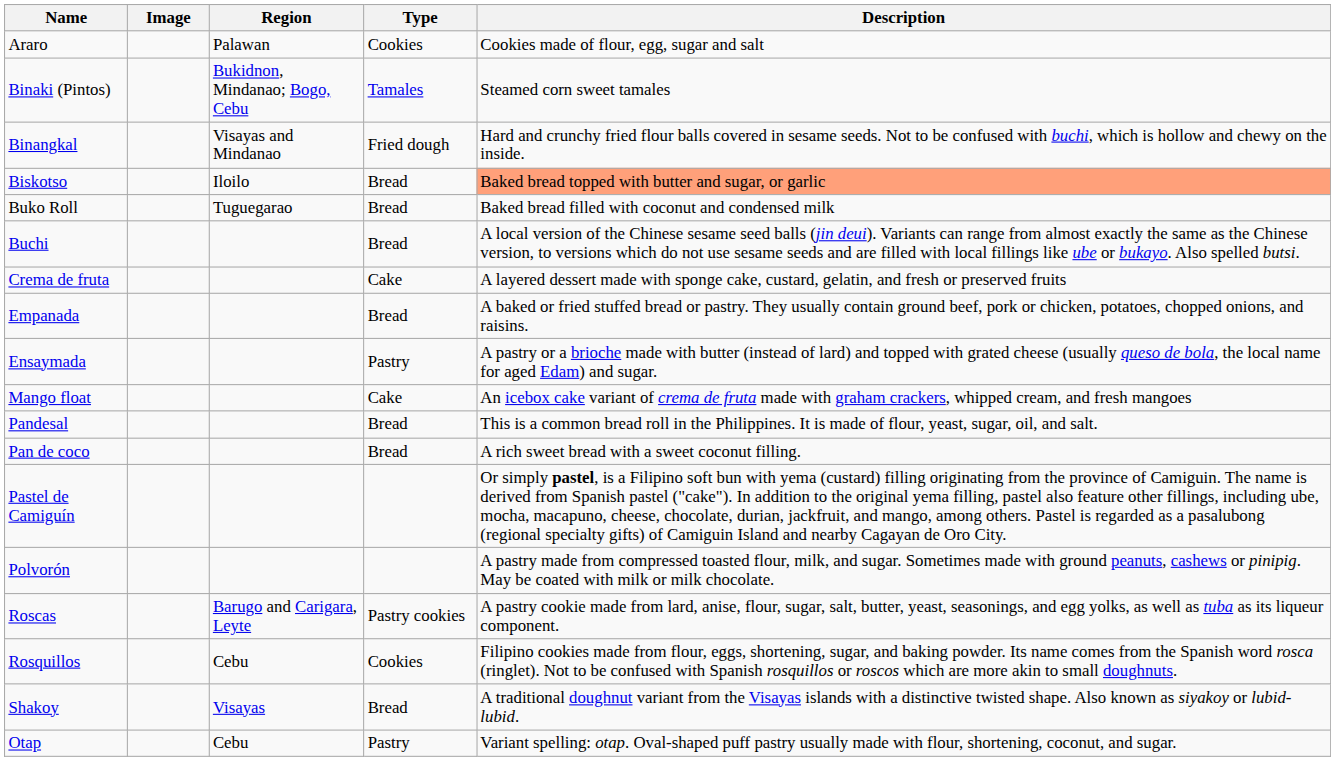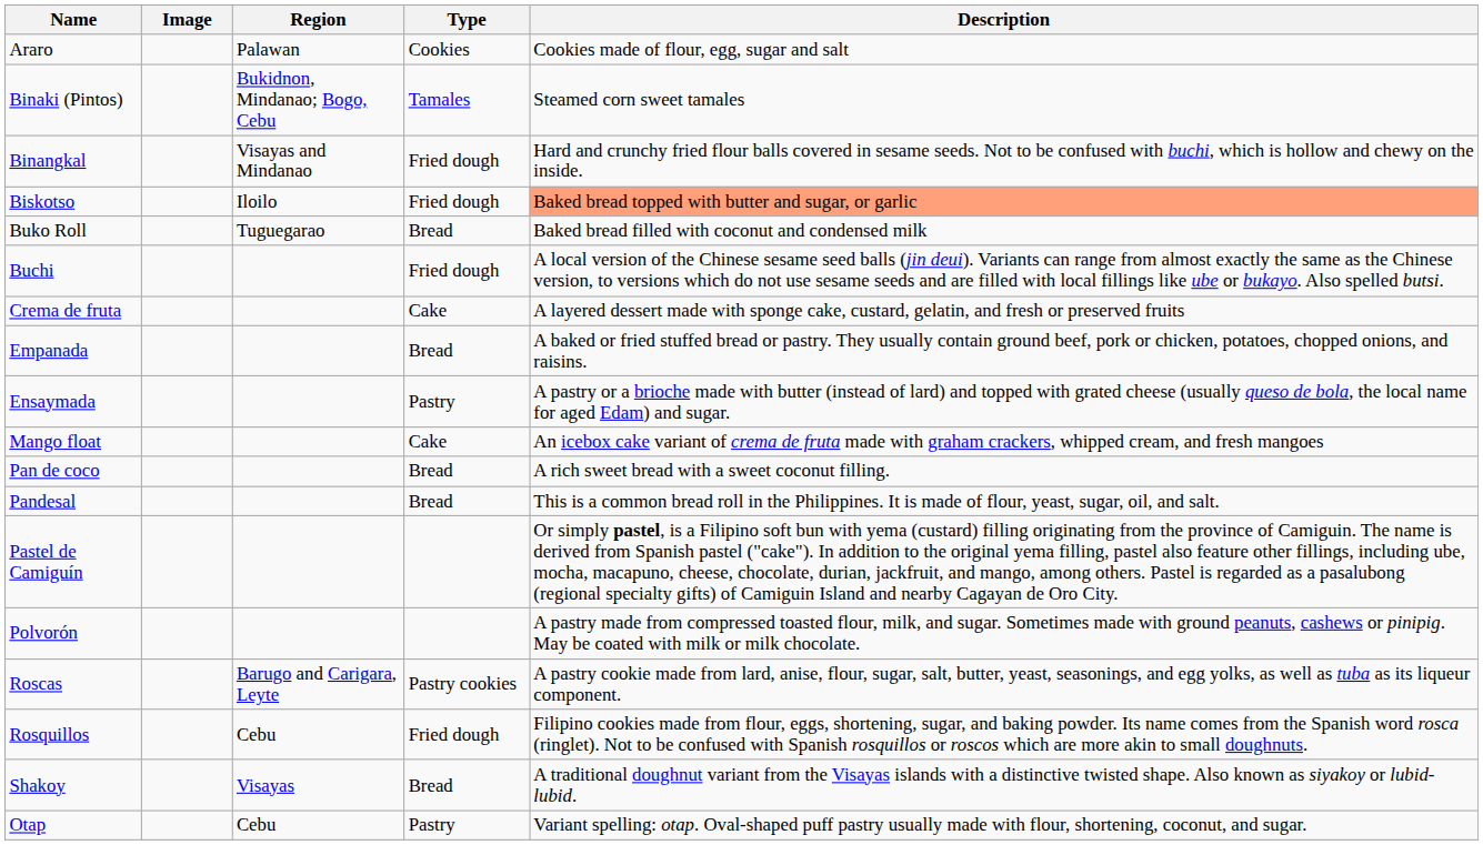Biskotso | Type: Bread -> Fried dough
Buchi | Type: Bread -> Fried dough
rows swapped: Pan de coco <-> Pandesal
Rosquillos | Type: Cookies -> Fried dough
